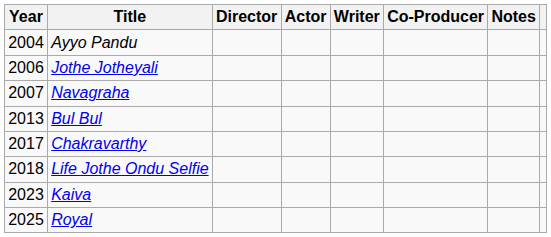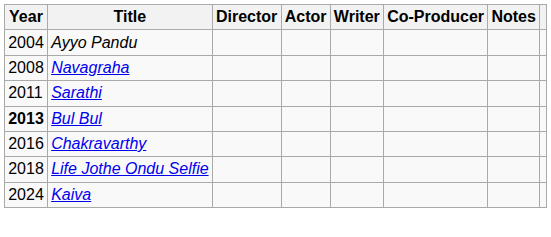- row: 2006 | Jothe Jotheyali
Navagraha | Year: 2007 -> 2008
+ row: 2011 | Sarathi
Bul Bul | Year: normal -> bold
Chakravarthy | Year: 2017 -> 2016
Kaiva | Year: 2023 -> 2024
- row: 2025 | Royal
